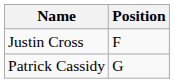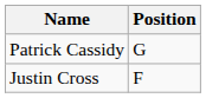rows swapped: Justin Cross <-> Patrick Cassidy
